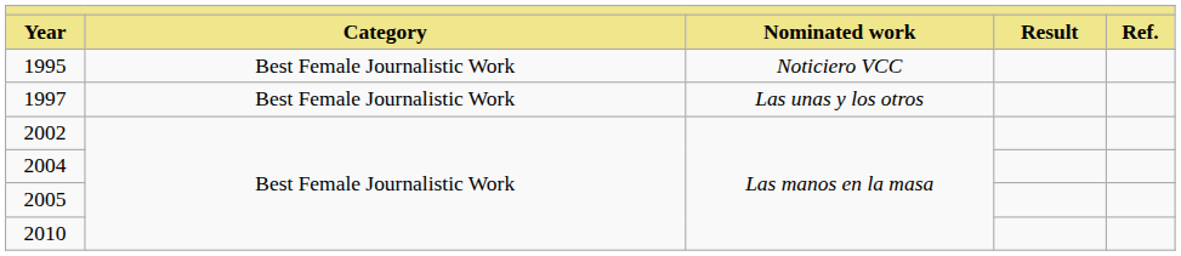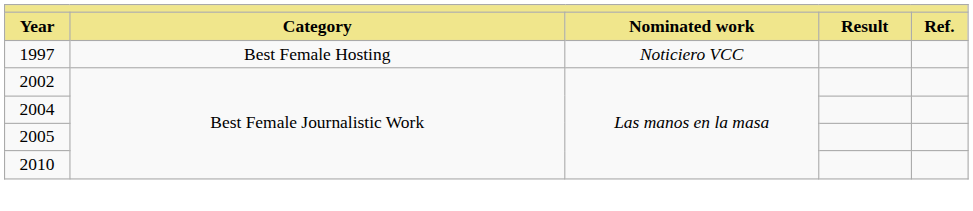- row: 1995 | Best Female Journalistic Work | Noticiero VCC
1997 | Category: Best Female Journalistic Work -> Best Female Hosting
1997 | Nominated work: Las unas y los otros -> Noticiero VCC
